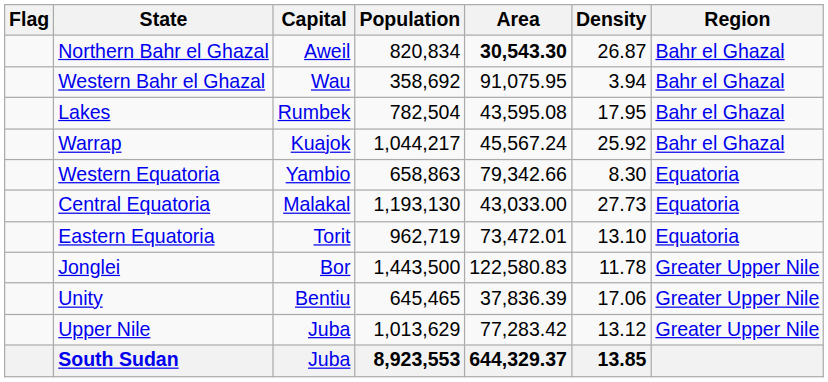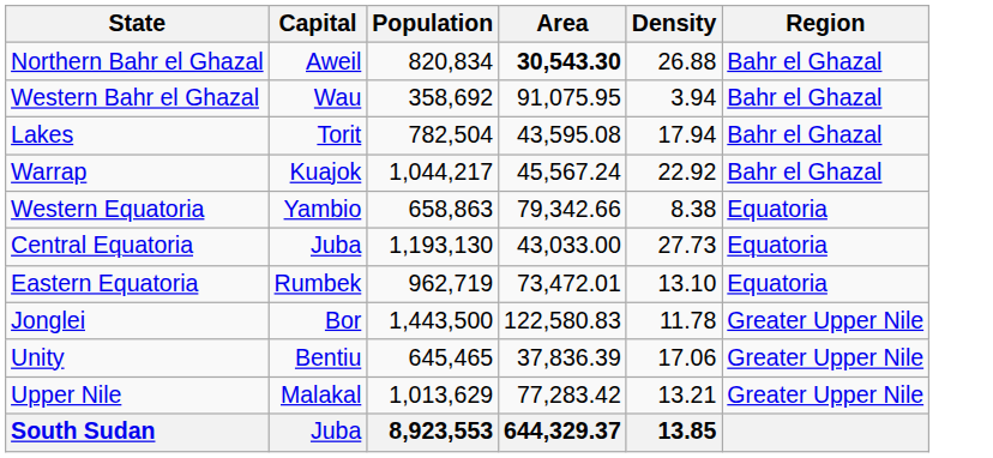- column: Flag
Northern Bahr el Ghazal | Density: 26.87 -> 26.88
Lakes | Capital: Rumbek -> Torit
Lakes | Density: 17.95 -> 17.94
Warrap | Density: 25.92 -> 22.92
Western Equatoria | Density: 8.30 -> 8.38
Central Equatoria | Capital: Malakal -> Juba
Eastern Equatoria | Capital: Torit -> Rumbek
Upper Nile | Capital: Juba -> Malakal
Upper Nile | Density: 13.12 -> 13.21
